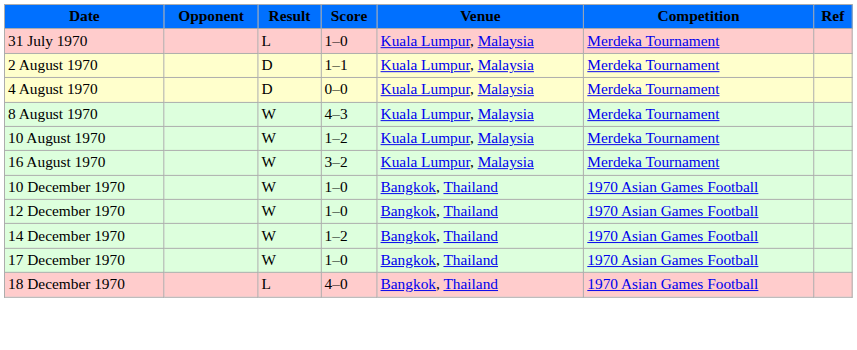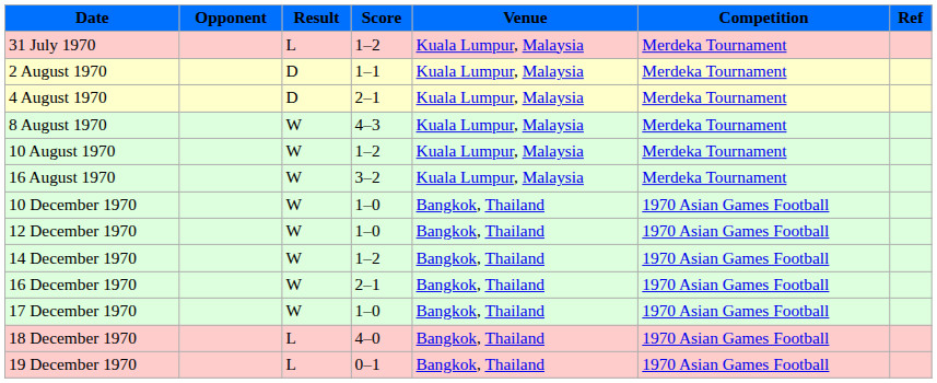31 July 1970 | Score: 1–0 -> 1–2
4 August 1970 | Score: 0–0 -> 2–1
+ row: 16 December 1970 | W | 2–1 | Bangkok, Thailand | 1970 Asian Games Football
+ row: 19 December 1970 | L | 0–1 | Bangkok, Thailand | 1970 Asian Games Football
